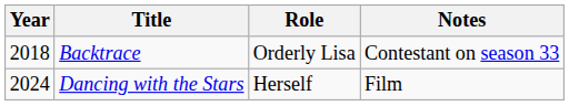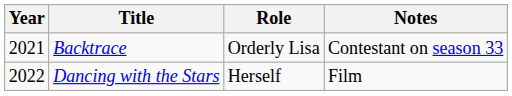Backtrace | Year: 2018 -> 2021
Dancing with the Stars | Year: 2024 -> 2022
